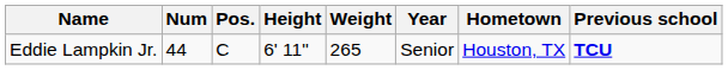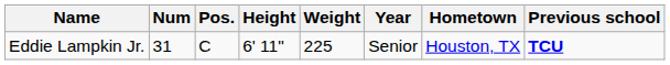Eddie Lampkin Jr. | Num: 44 -> 31
Eddie Lampkin Jr. | Weight: 265 -> 225
